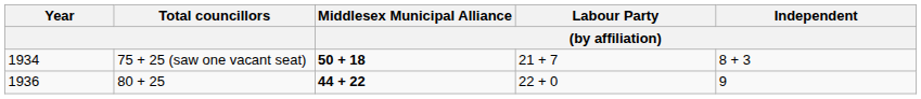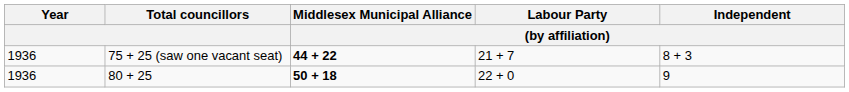75 + 25 (saw one vacant seat) | Year: 1934 -> 1936
75 + 25 (saw one vacant seat) | Middlesex Municipal Alliance / (by affiliation): 50 + 18 -> 44 + 22
80 + 25 | Middlesex Municipal Alliance / (by affiliation): 44 + 22 -> 50 + 18
